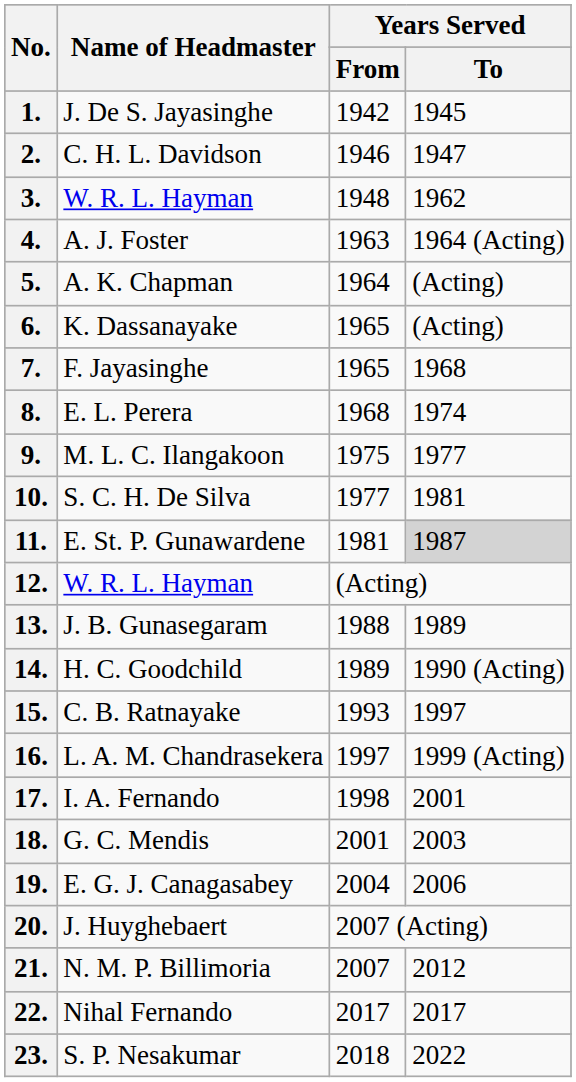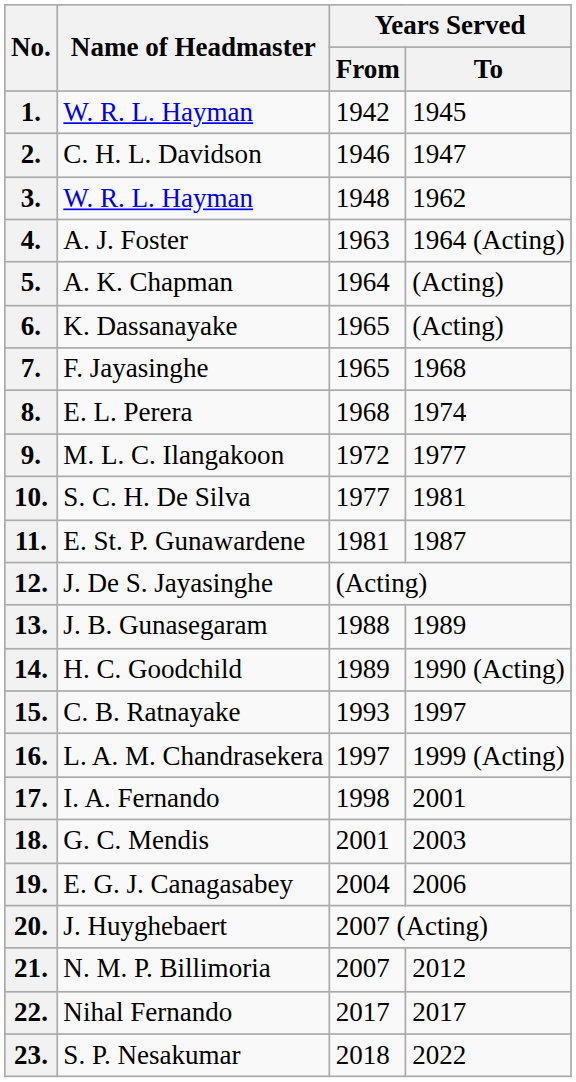1. | Name of Headmaster: J. De S. Jayasinghe -> W. R. L. Hayman
9. | Years Served / From: 1975 -> 1972
11. | Years Served / To: lightgrey background -> no background
12. | Name of Headmaster: W. R. L. Hayman -> J. De S. Jayasinghe
